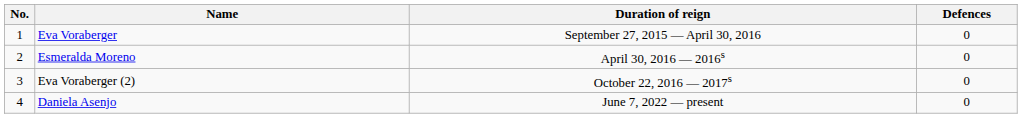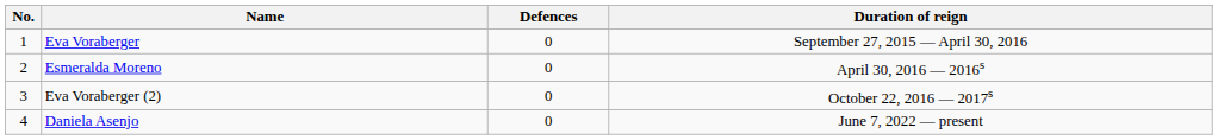columns swapped: Duration of reign <-> Defences
